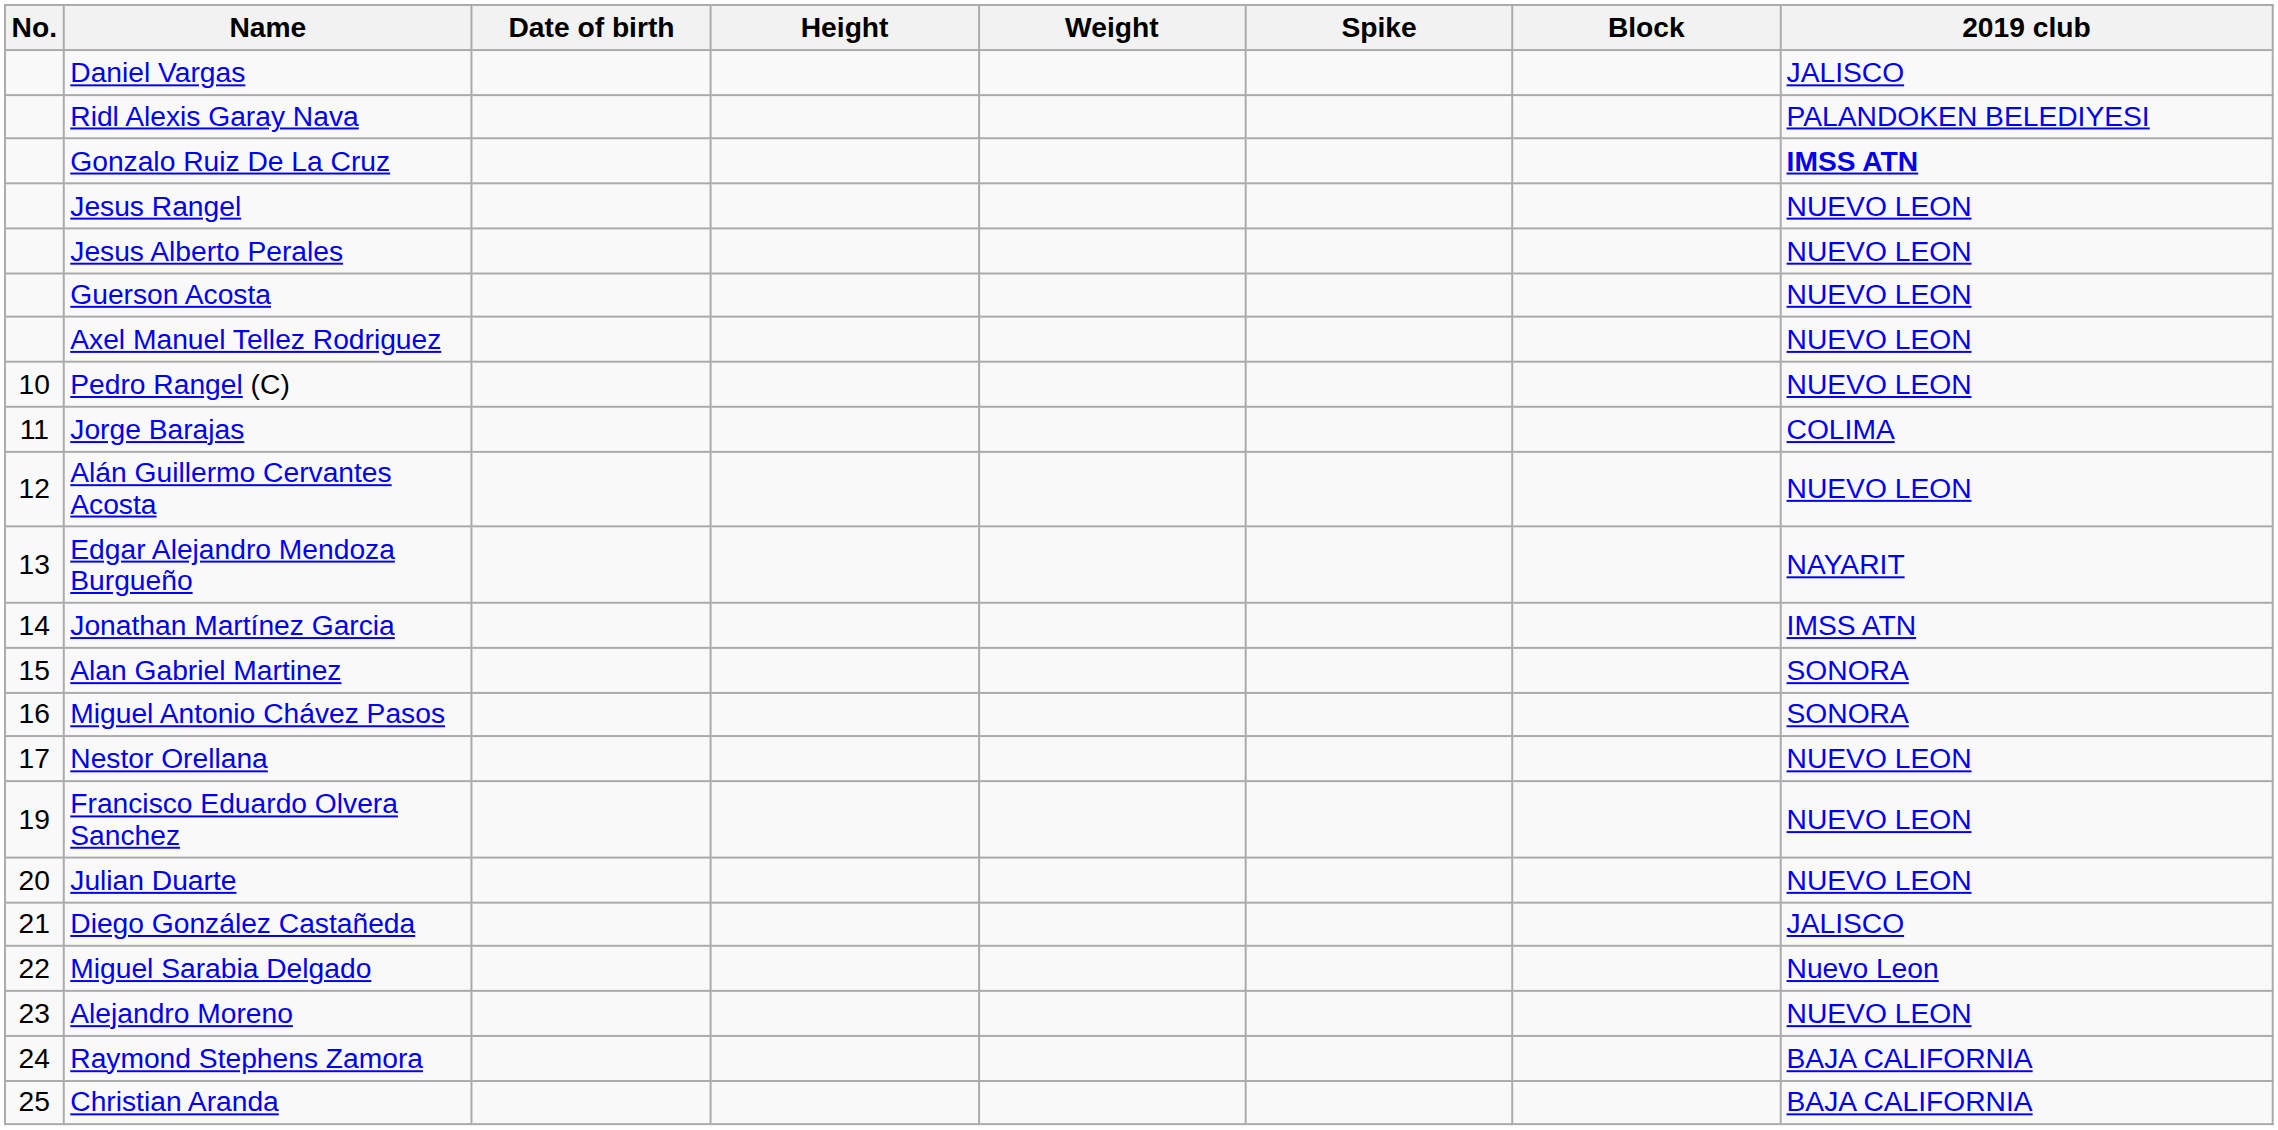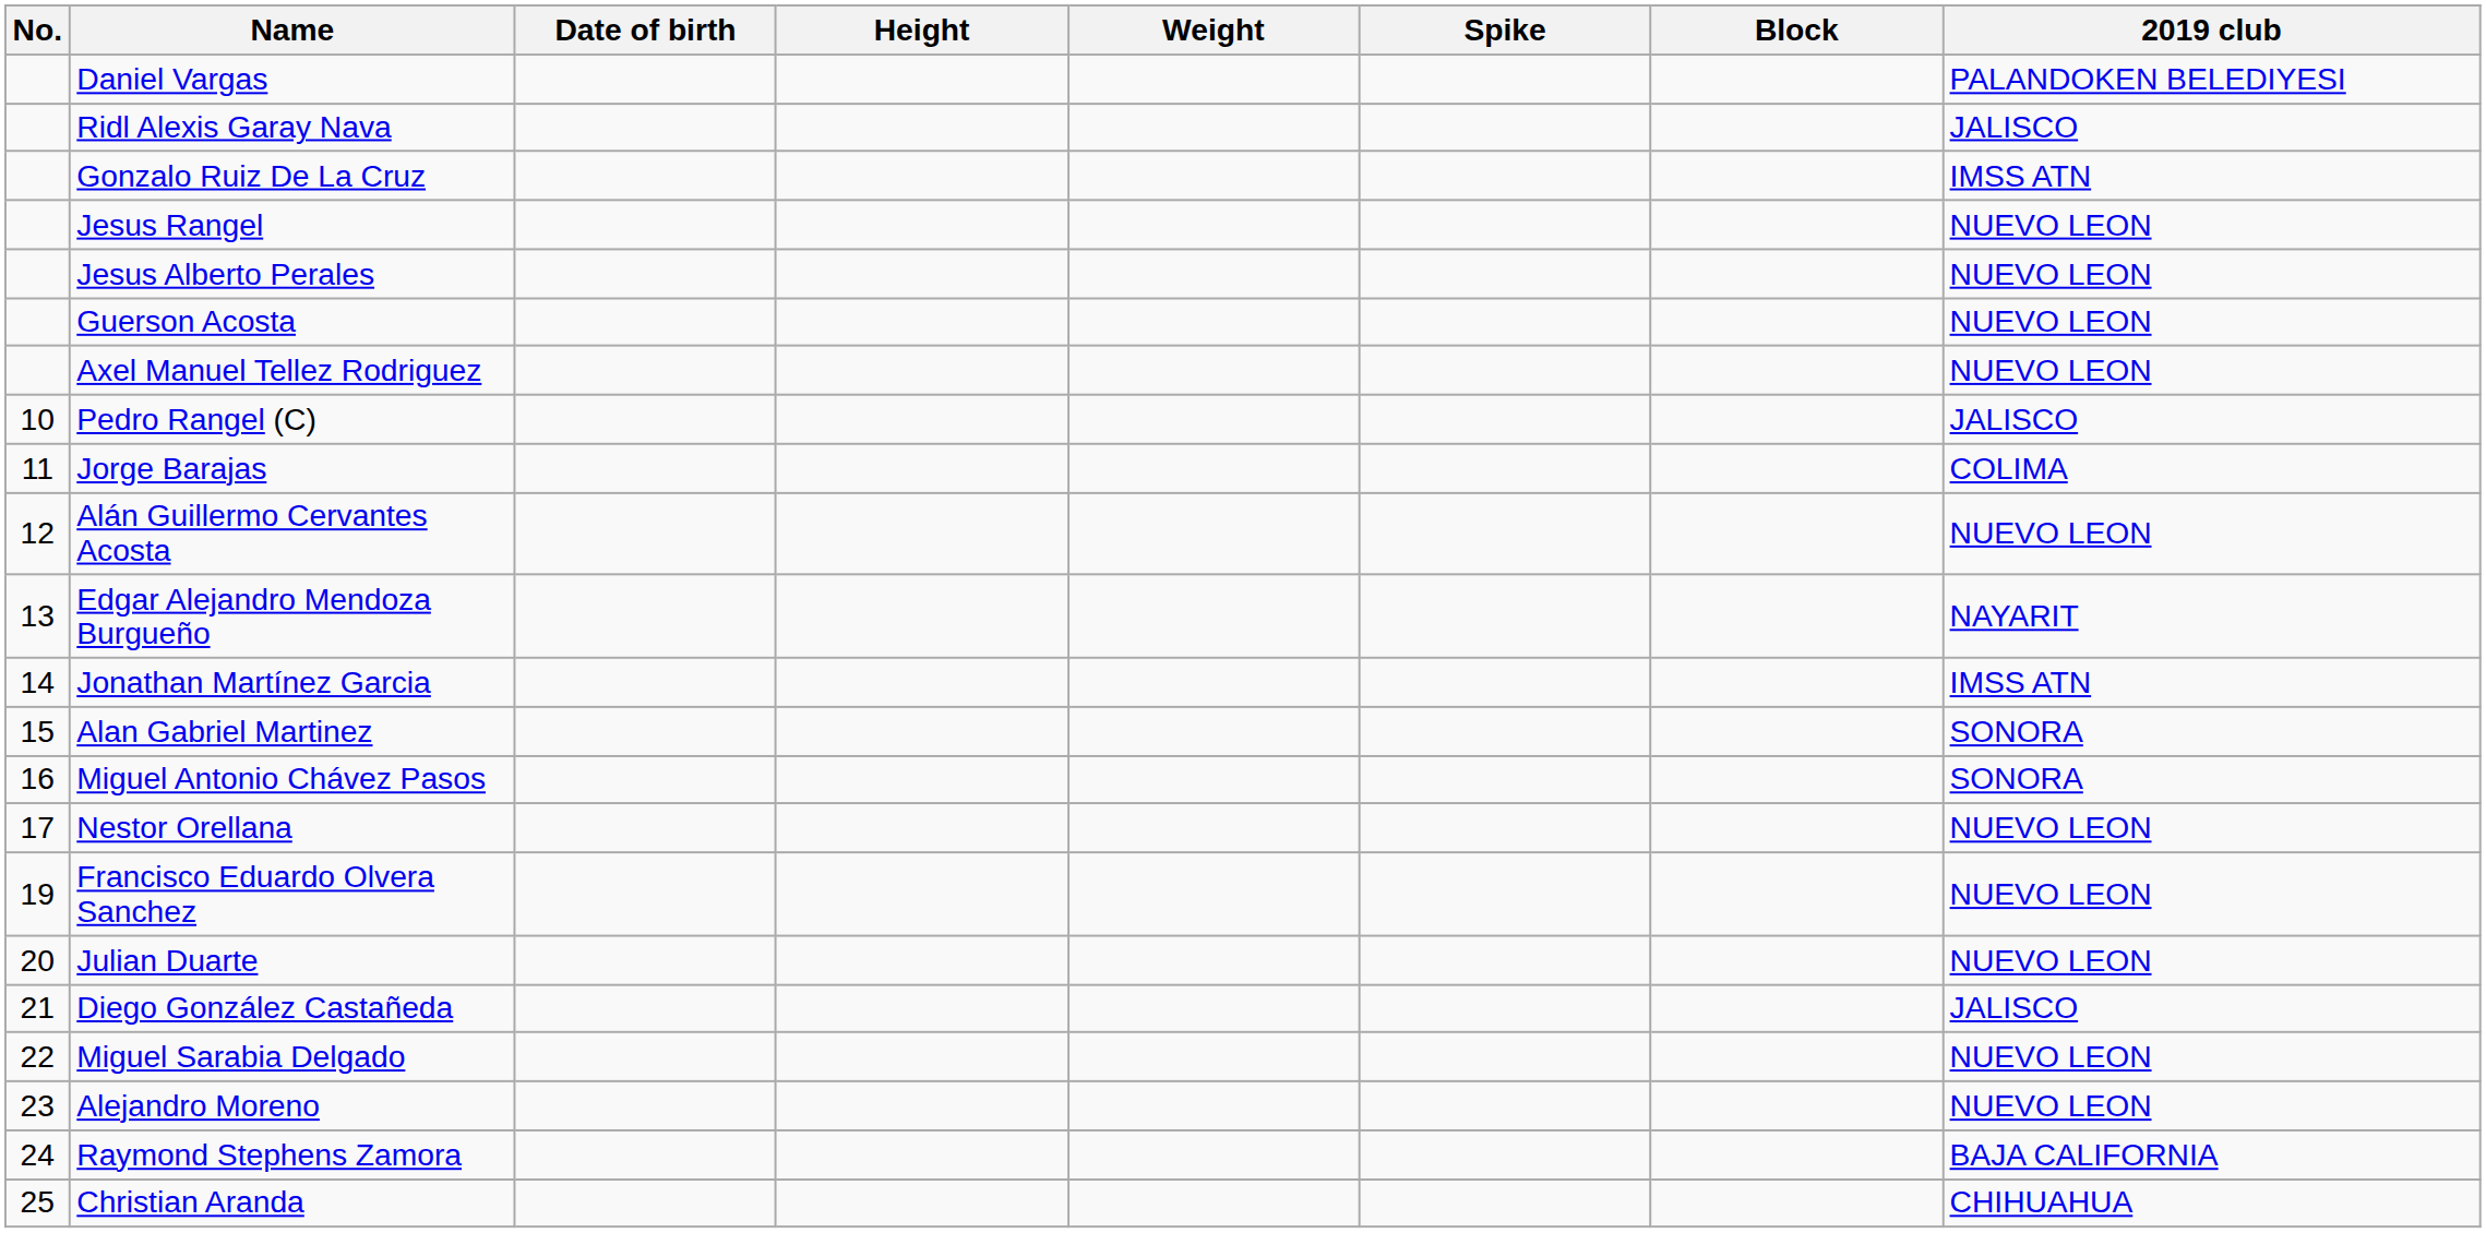Daniel Vargas | 2019 club: JALISCO -> PALANDOKEN BELEDIYESI
Ridl Alexis Garay Nava | 2019 club: PALANDOKEN BELEDIYESI -> JALISCO
Gonzalo Ruiz De La Cruz | 2019 club: bold -> normal
Pedro Rangel (C) | 2019 club: NUEVO LEON -> JALISCO
Miguel Sarabia Delgado | 2019 club: Nuevo Leon -> NUEVO LEON
Christian Aranda | 2019 club: BAJA CALIFORNIA -> CHIHUAHUA
